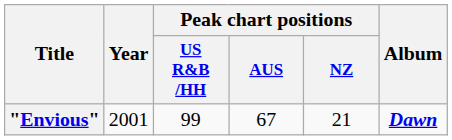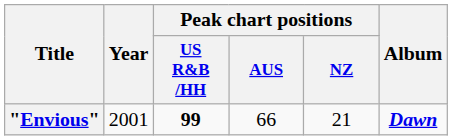"Envious" | Peak chart positions / US R&B /HH: normal -> bold
"Envious" | Peak chart positions / AUS: 67 -> 66
